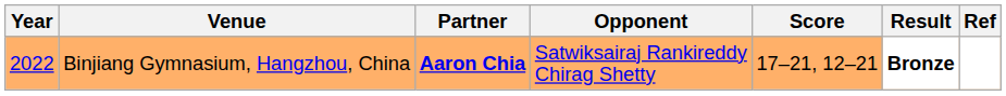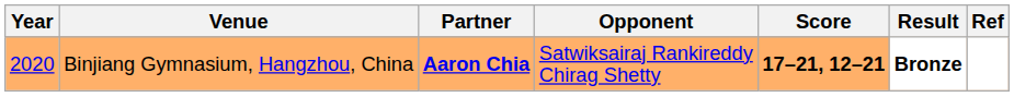Binjiang Gymnasium, Hangzhou, China | Year: 2022 -> 2020
Binjiang Gymnasium, Hangzhou, China | Score: normal -> bold
